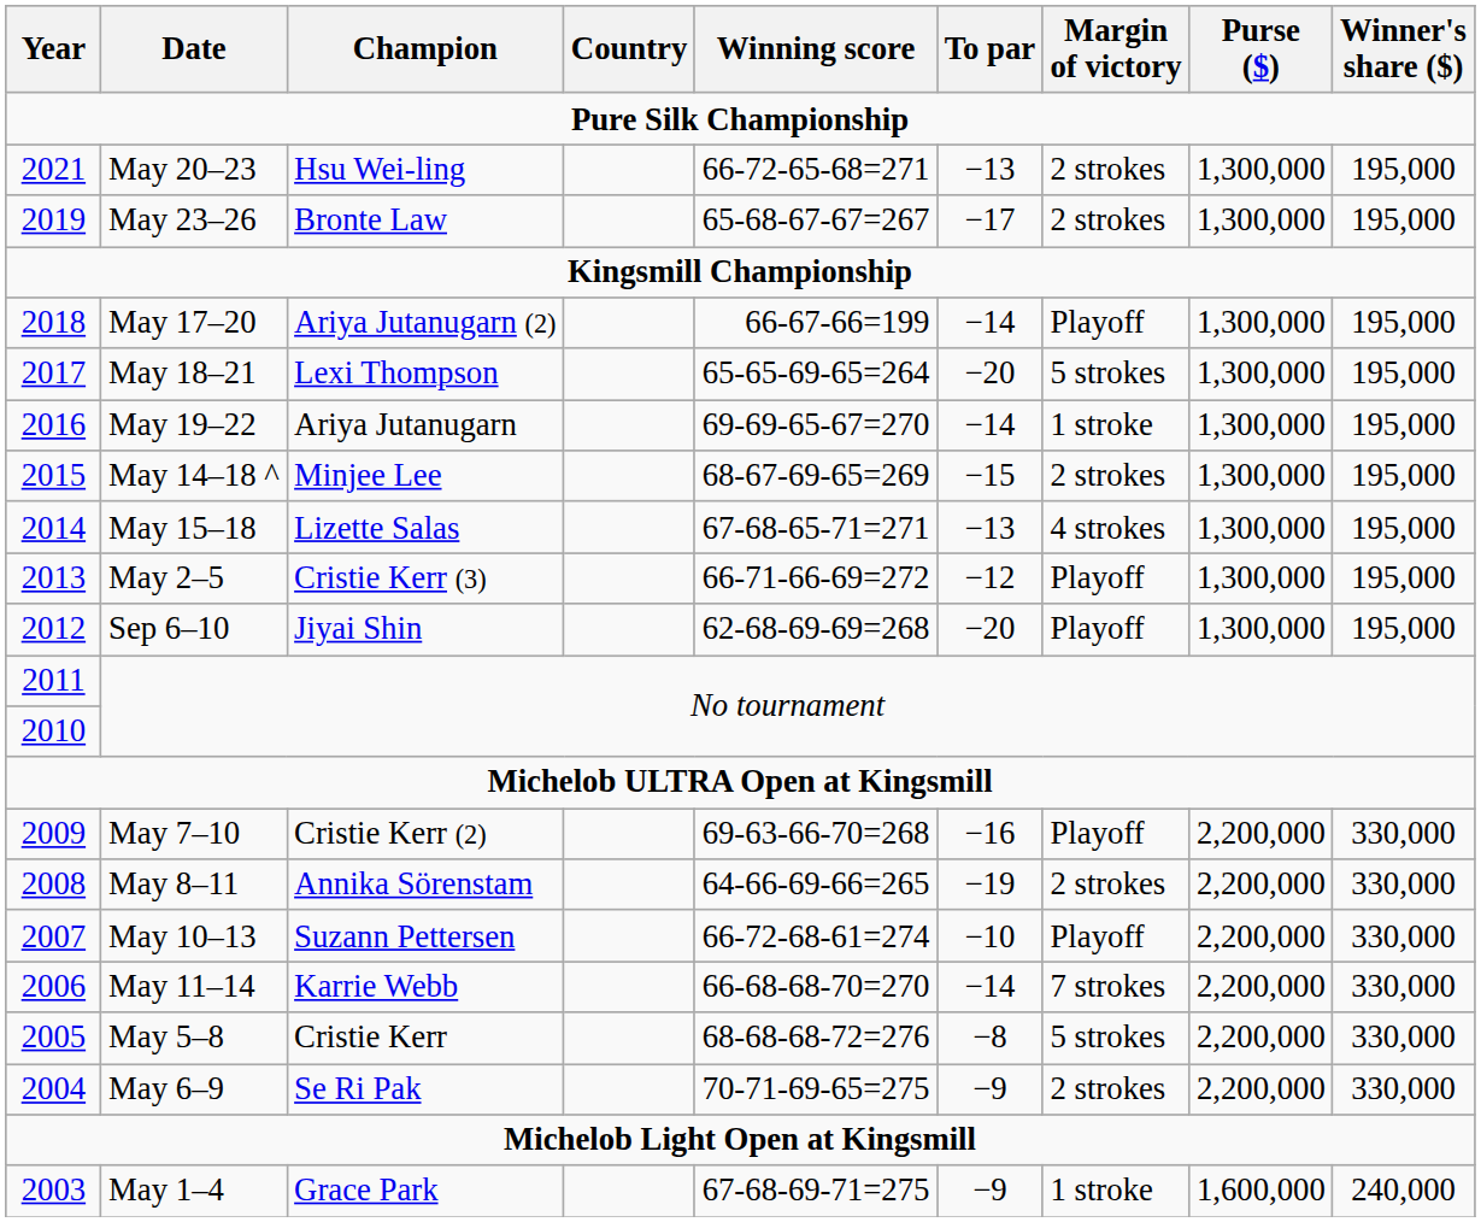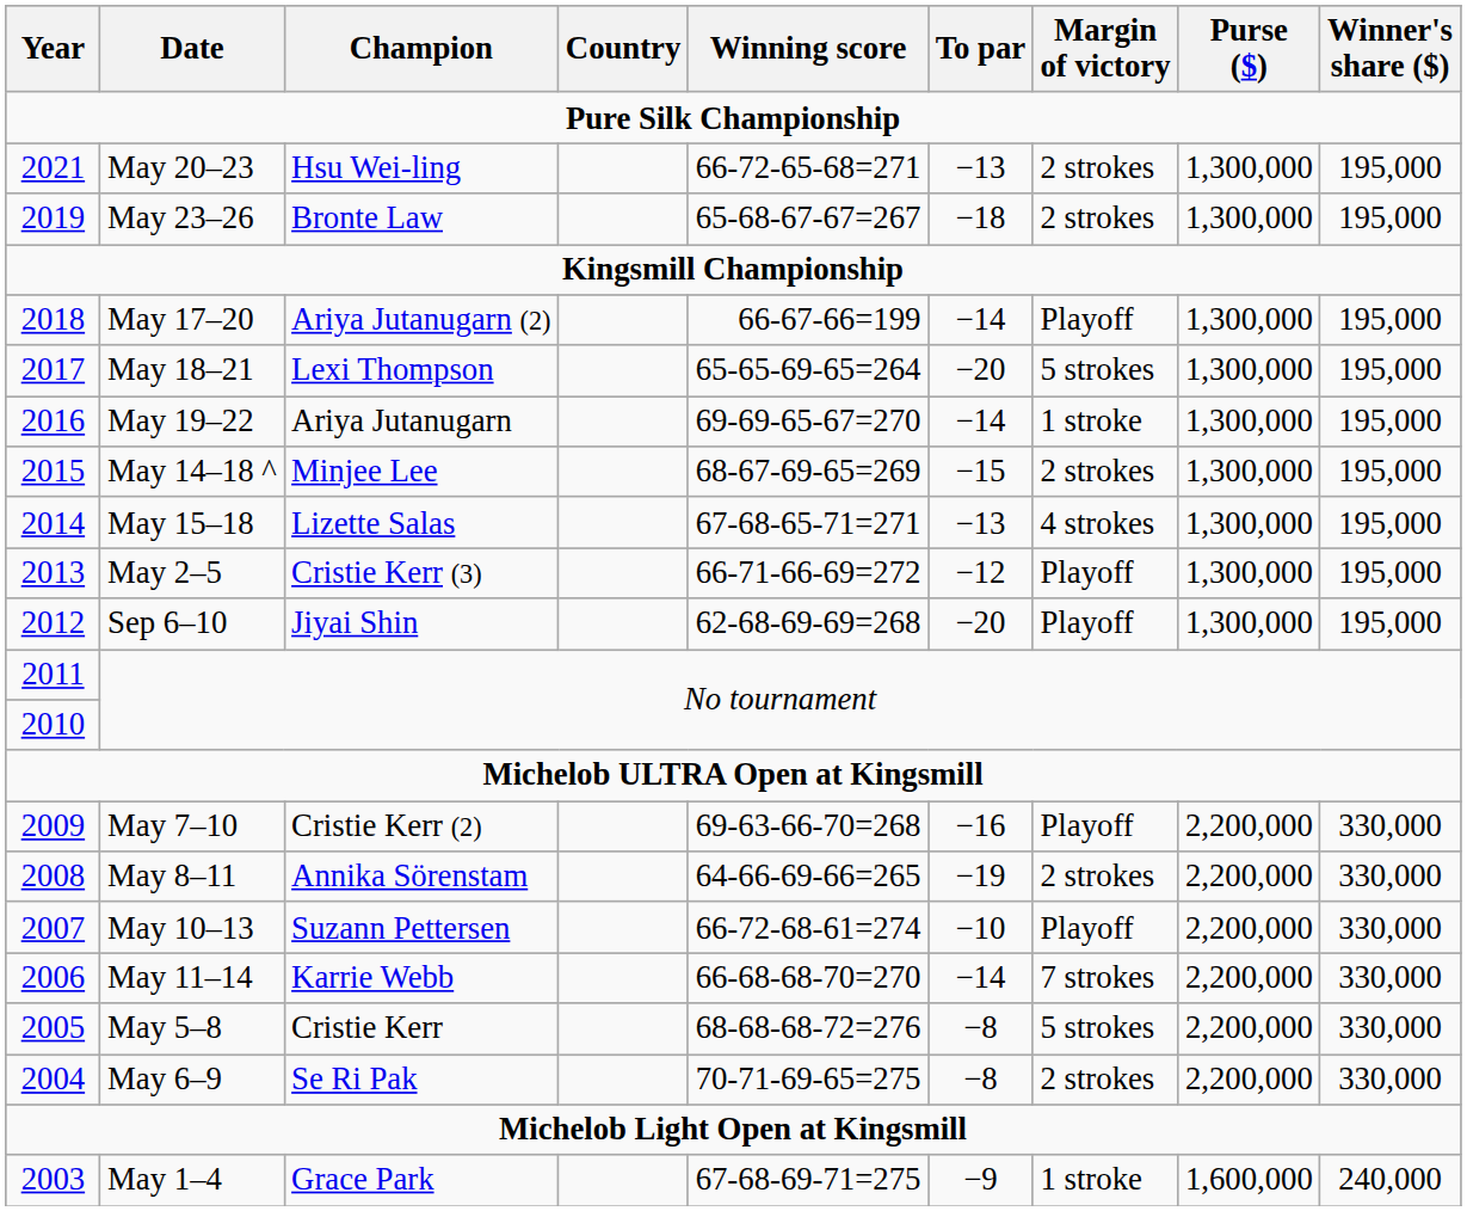May 23–26 | To par: −17 -> −18
May 6–9 | To par: −9 -> −8
